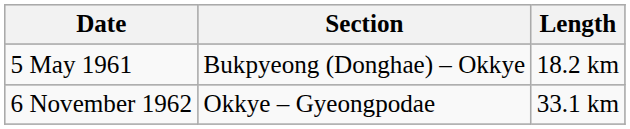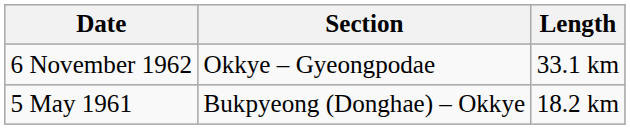rows swapped: 5 May 1961 <-> 6 November 1962
